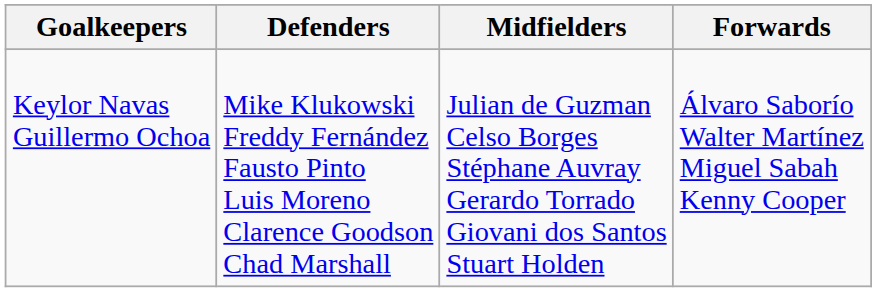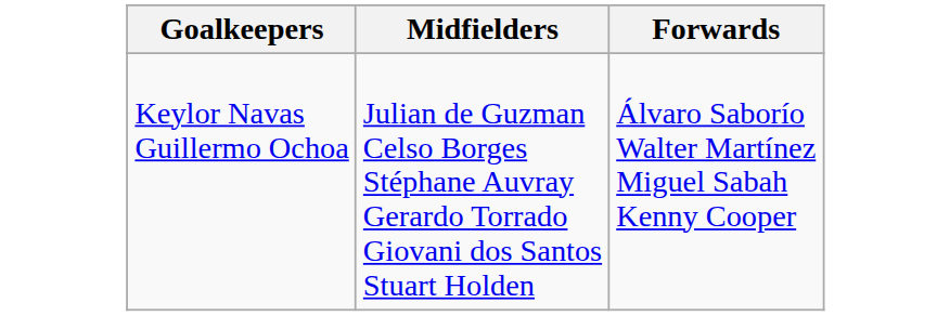- column: Defenders | Mike Klukowski Freddy Fernández Fausto Pinto Luis Moreno Clarence Goodson Chad Marshall
